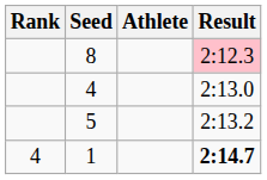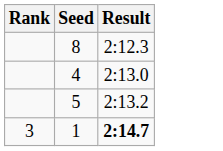- column: Athlete
8 | Result: pink background -> no background
1 | Rank: 4 -> 3
